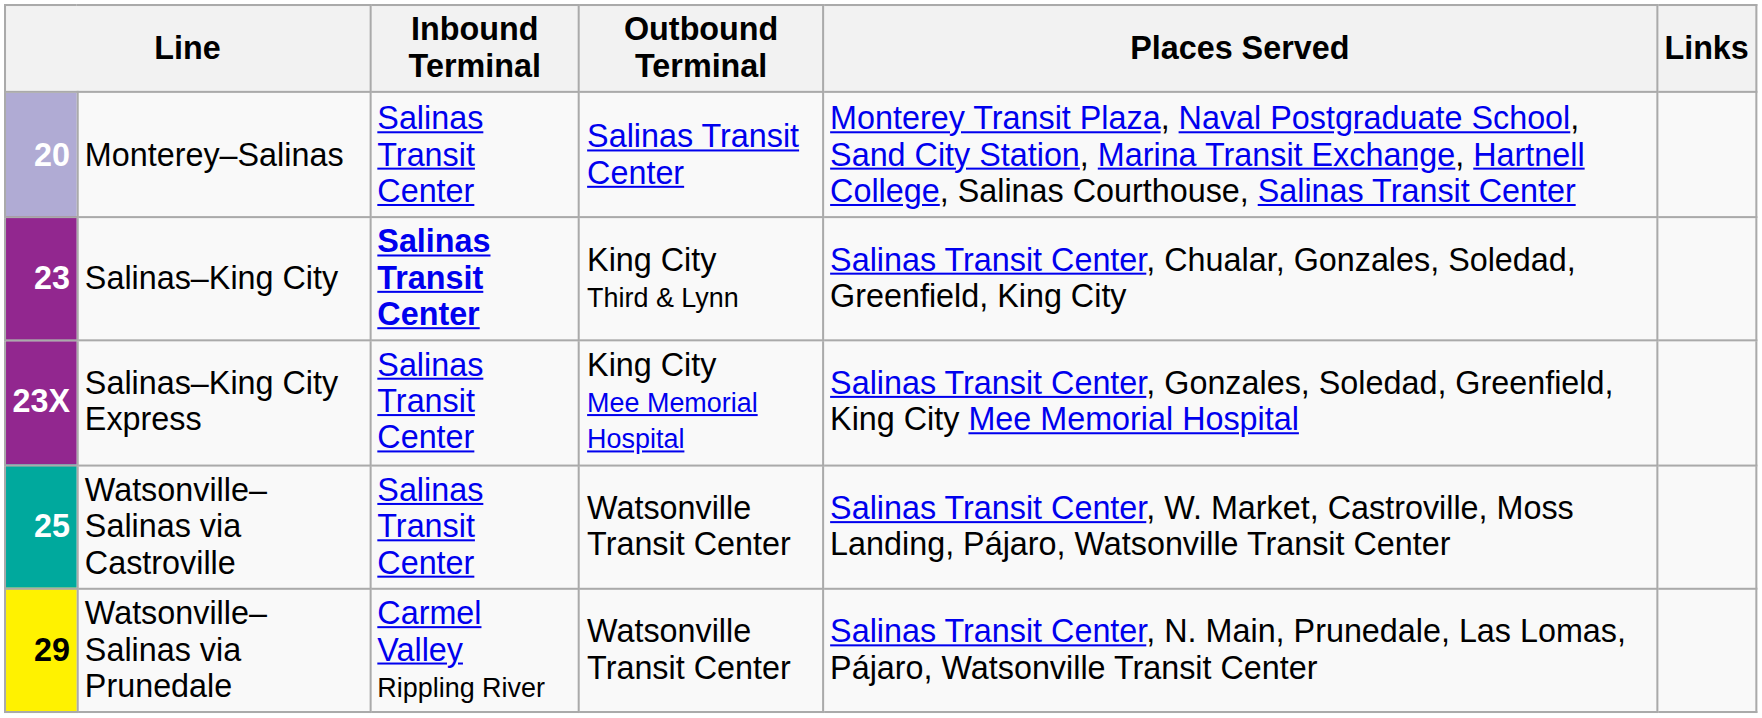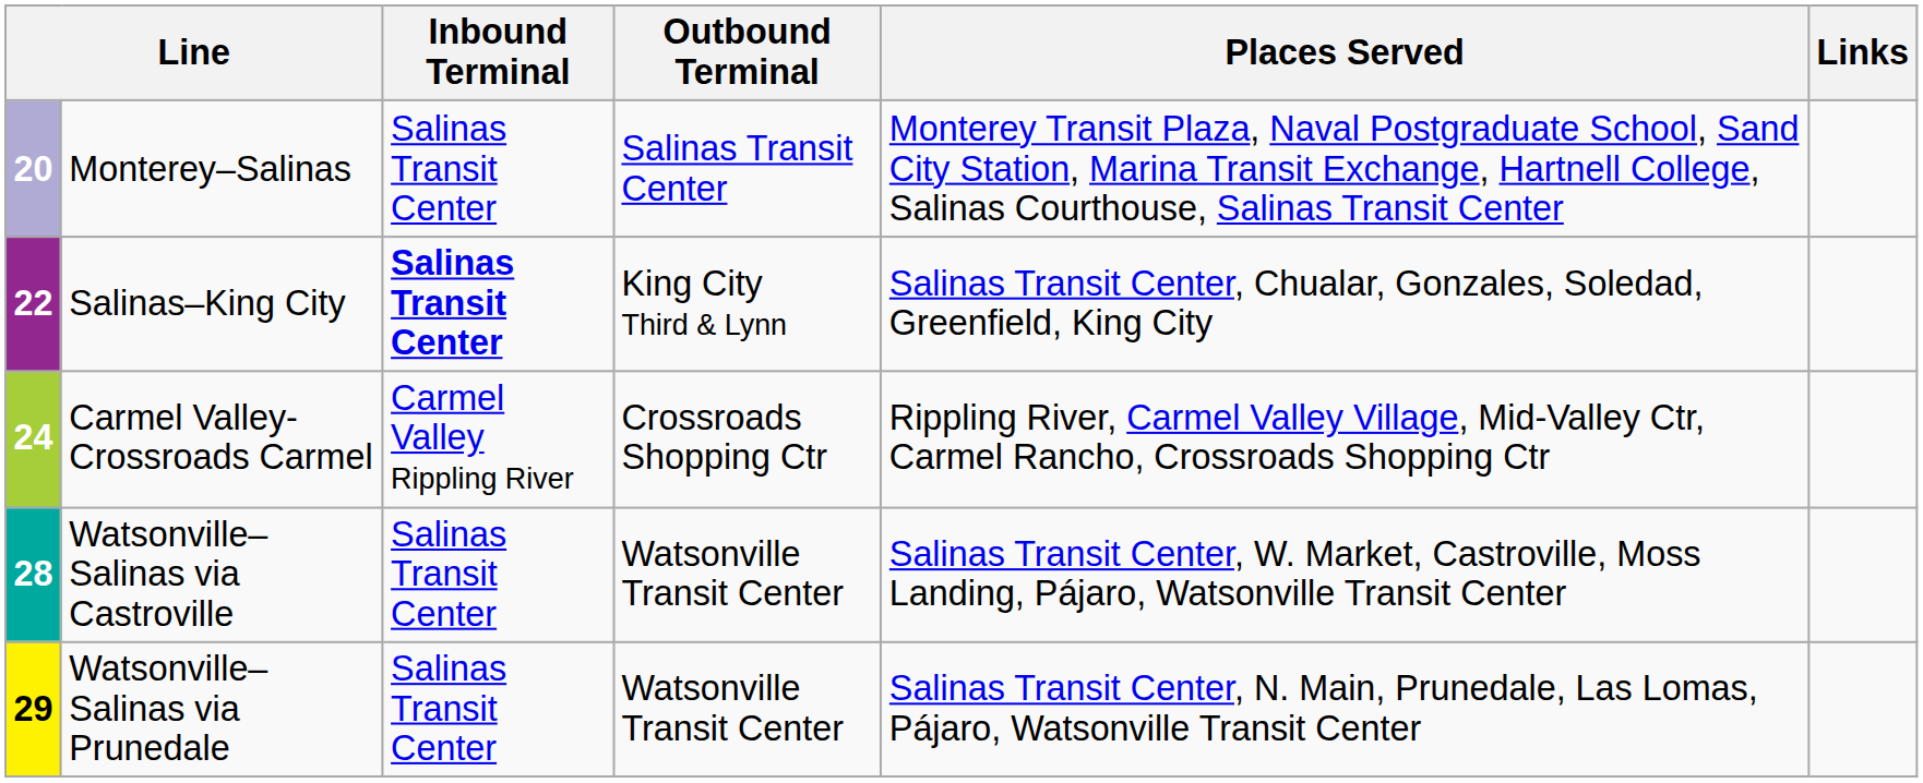Salinas–King City | column 1: 23 -> 22
- row: 23X | Salinas–King City Express | Salinas Transit Center | King City Mee Memorial Hospital | Salinas Transit Center, Gonzales, Soledad, Greenfield, King City Mee Memorial Hospital
+ row: 24 | Carmel Valley-Crossroads Carmel | Carmel Valley Rippling River | Crossroads Shopping Ctr | Rippling River, Carmel Valley Village, Mid-Valley Ctr, Carmel Rancho, Crossroads Shopping Ctr
Watsonville–Salinas via Castroville | column 1: 25 -> 28
Watsonville–Salinas via Prunedale | Inbound Terminal: Carmel Valley Rippling River -> Salinas Transit Center
